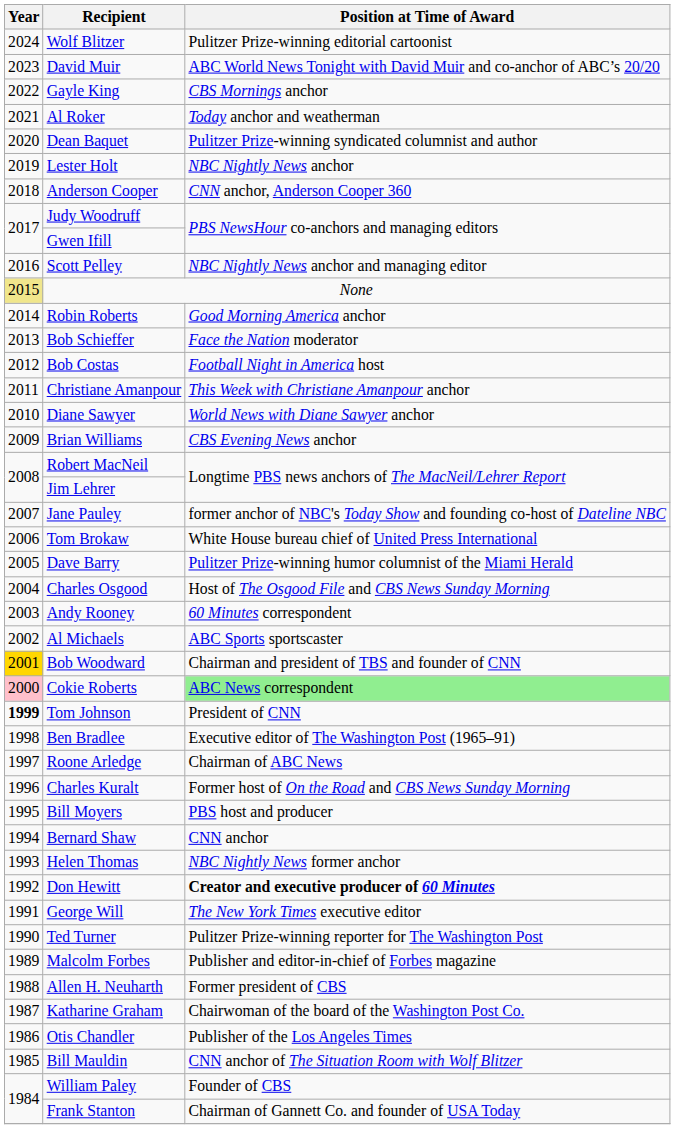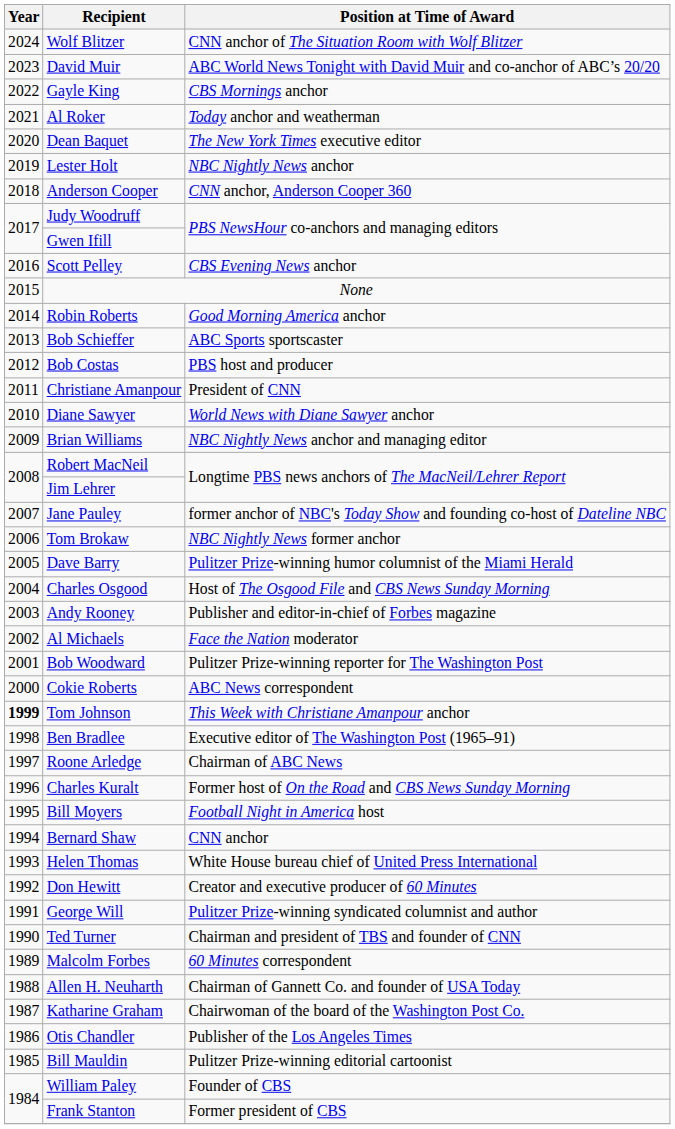Wolf Blitzer | Position at Time of Award: Pulitzer Prize-winning editorial cartoonist -> CNN anchor of The Situation Room with Wolf Blitzer
Dean Baquet | Position at Time of Award: Pulitzer Prize-winning syndicated columnist and author -> The New York Times executive editor
Scott Pelley | Position at Time of Award: NBC Nightly News anchor and managing editor -> CBS Evening News anchor
None | Year: khaki background -> no background
Bob Schieffer | Position at Time of Award: Face the Nation moderator -> ABC Sports sportscaster
Bob Costas | Position at Time of Award: Football Night in America host -> PBS host and producer
Christiane Amanpour | Position at Time of Award: This Week with Christiane Amanpour anchor -> President of CNN
Brian Williams | Position at Time of Award: CBS Evening News anchor -> NBC Nightly News anchor and managing editor
Tom Brokaw | Position at Time of Award: White House bureau chief of United Press International -> NBC Nightly News former anchor
Andy Rooney | Position at Time of Award: 60 Minutes correspondent -> Publisher and editor-in-chief of Forbes magazine
Al Michaels | Position at Time of Award: ABC Sports sportscaster -> Face the Nation moderator
Bob Woodward | Year: gold background -> no background
Bob Woodward | Position at Time of Award: Chairman and president of TBS and founder of CNN -> Pulitzer Prize-winning reporter for The Washington Post
Cokie Roberts | Year: pink background -> no background
Cokie Roberts | Position at Time of Award: lightgreen background -> no background
Tom Johnson | Position at Time of Award: President of CNN -> This Week with Christiane Amanpour anchor
Bill Moyers | Position at Time of Award: PBS host and producer -> Football Night in America host
Helen Thomas | Position at Time of Award: NBC Nightly News former anchor -> White House bureau chief of United Press International
Don Hewitt | Position at Time of Award: bold -> normal
George Will | Position at Time of Award: The New York Times executive editor -> Pulitzer Prize-winning syndicated columnist and author
Ted Turner | Position at Time of Award: Pulitzer Prize-winning reporter for The Washington Post -> Chairman and president of TBS and founder of CNN
Malcolm Forbes | Position at Time of Award: Publisher and editor-in-chief of Forbes magazine -> 60 Minutes correspondent
Allen H. Neuharth | Position at Time of Award: Former president of CBS -> Chairman of Gannett Co. and founder of USA Today
Bill Mauldin | Position at Time of Award: CNN anchor of The Situation Room with Wolf Blitzer -> Pulitzer Prize-winning editorial cartoonist
Frank Stanton | Position at Time of Award: Chairman of Gannett Co. and founder of USA Today -> Former president of CBS
